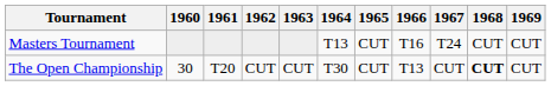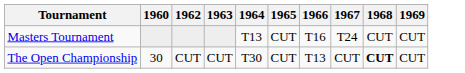- column: 1961 | T20
